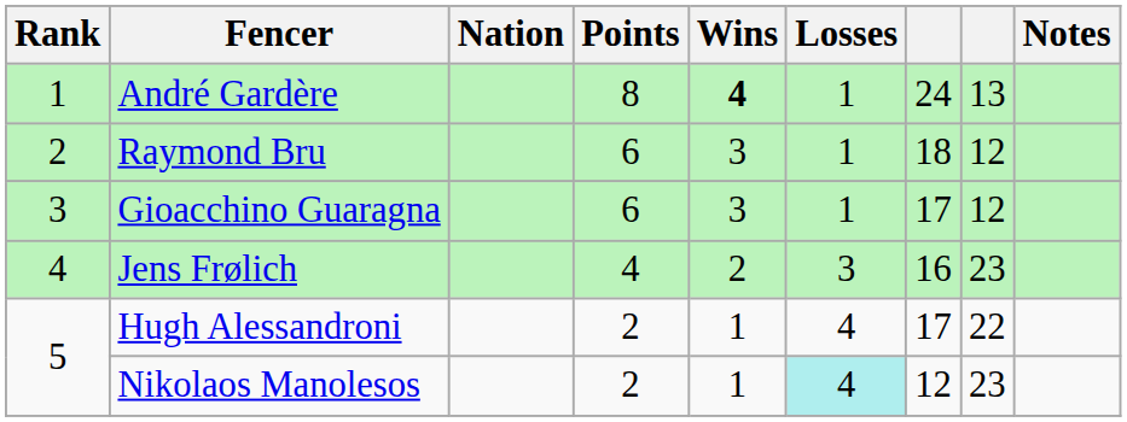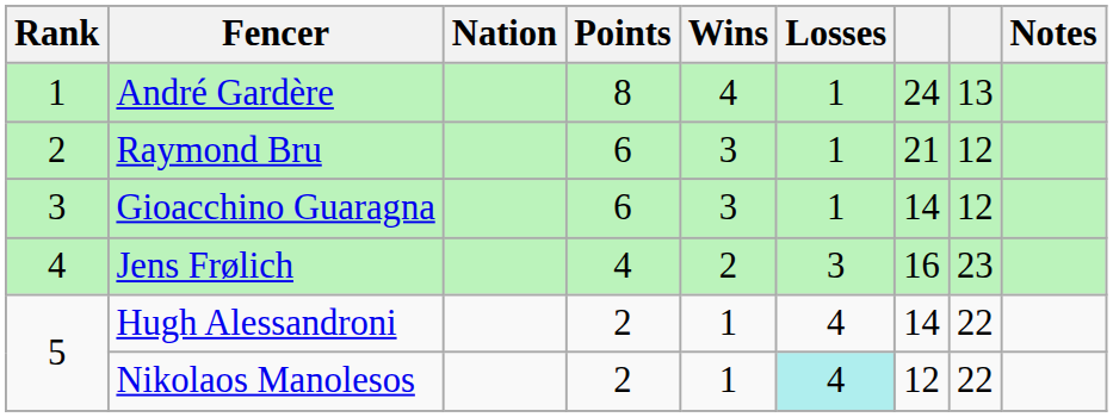André Gardère | Wins: bold -> normal
Raymond Bru | column 7: 18 -> 21
Gioacchino Guaragna | column 7: 17 -> 14
Hugh Alessandroni | column 7: 17 -> 14
Nikolaos Manolesos | column 8: 23 -> 22
